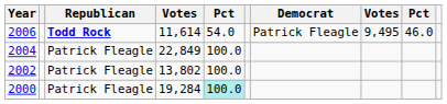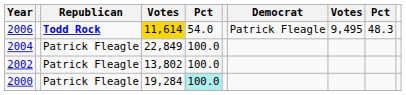2006 | column 4: no background -> gold background
2006 | column 9: 46.0 -> 48.3
